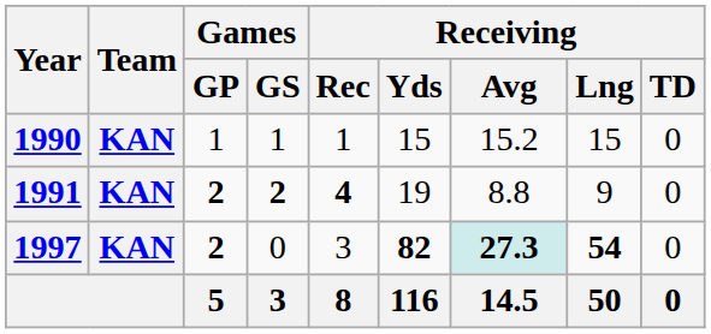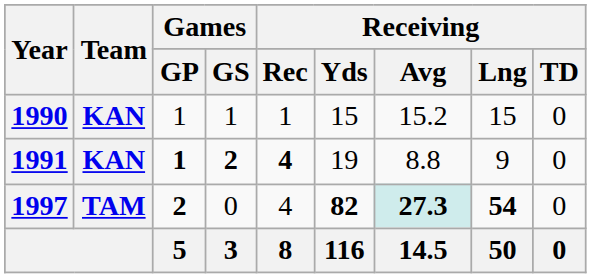1991 | Games / GP: 2 -> 1
1997 | Team: KAN -> TAM
1997 | Receiving / Rec: 3 -> 4
